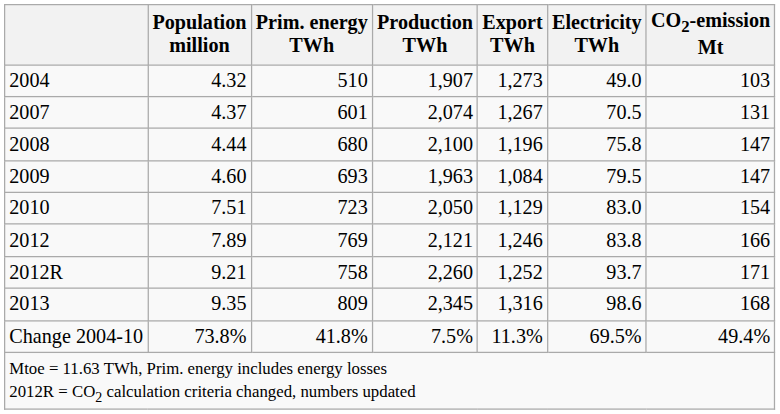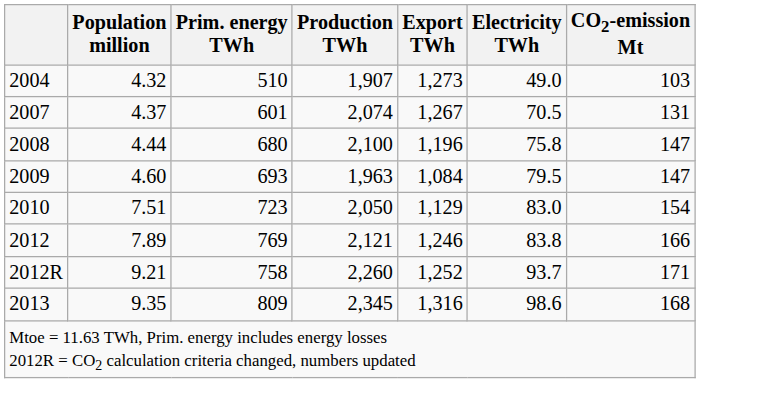- row: Change 2004-10 | 73.8% | 41.8% | 7.5% | 11.3% | 69.5% | 49.4%
